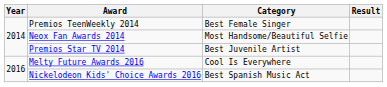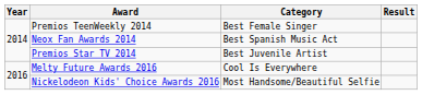Neox Fan Awards 2014 | Category: Most Handsome/Beautiful Selfie -> Best Spanish Music Act
Nickelodeon Kids' Choice Awards 2016 | Category: Best Spanish Music Act -> Most Handsome/Beautiful Selfie
